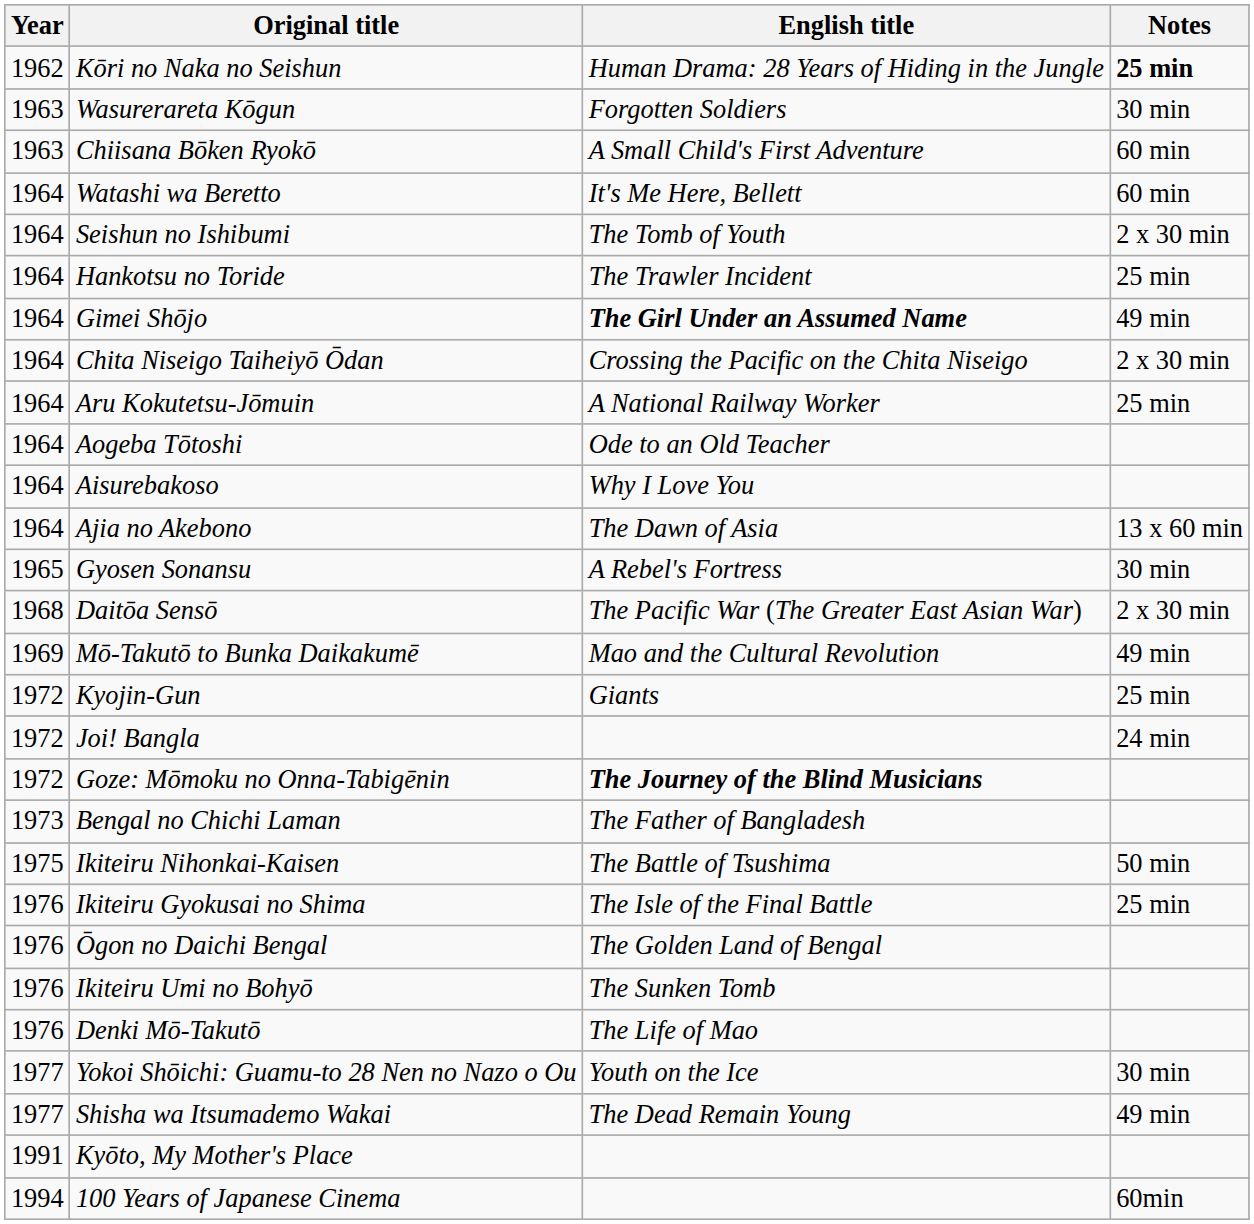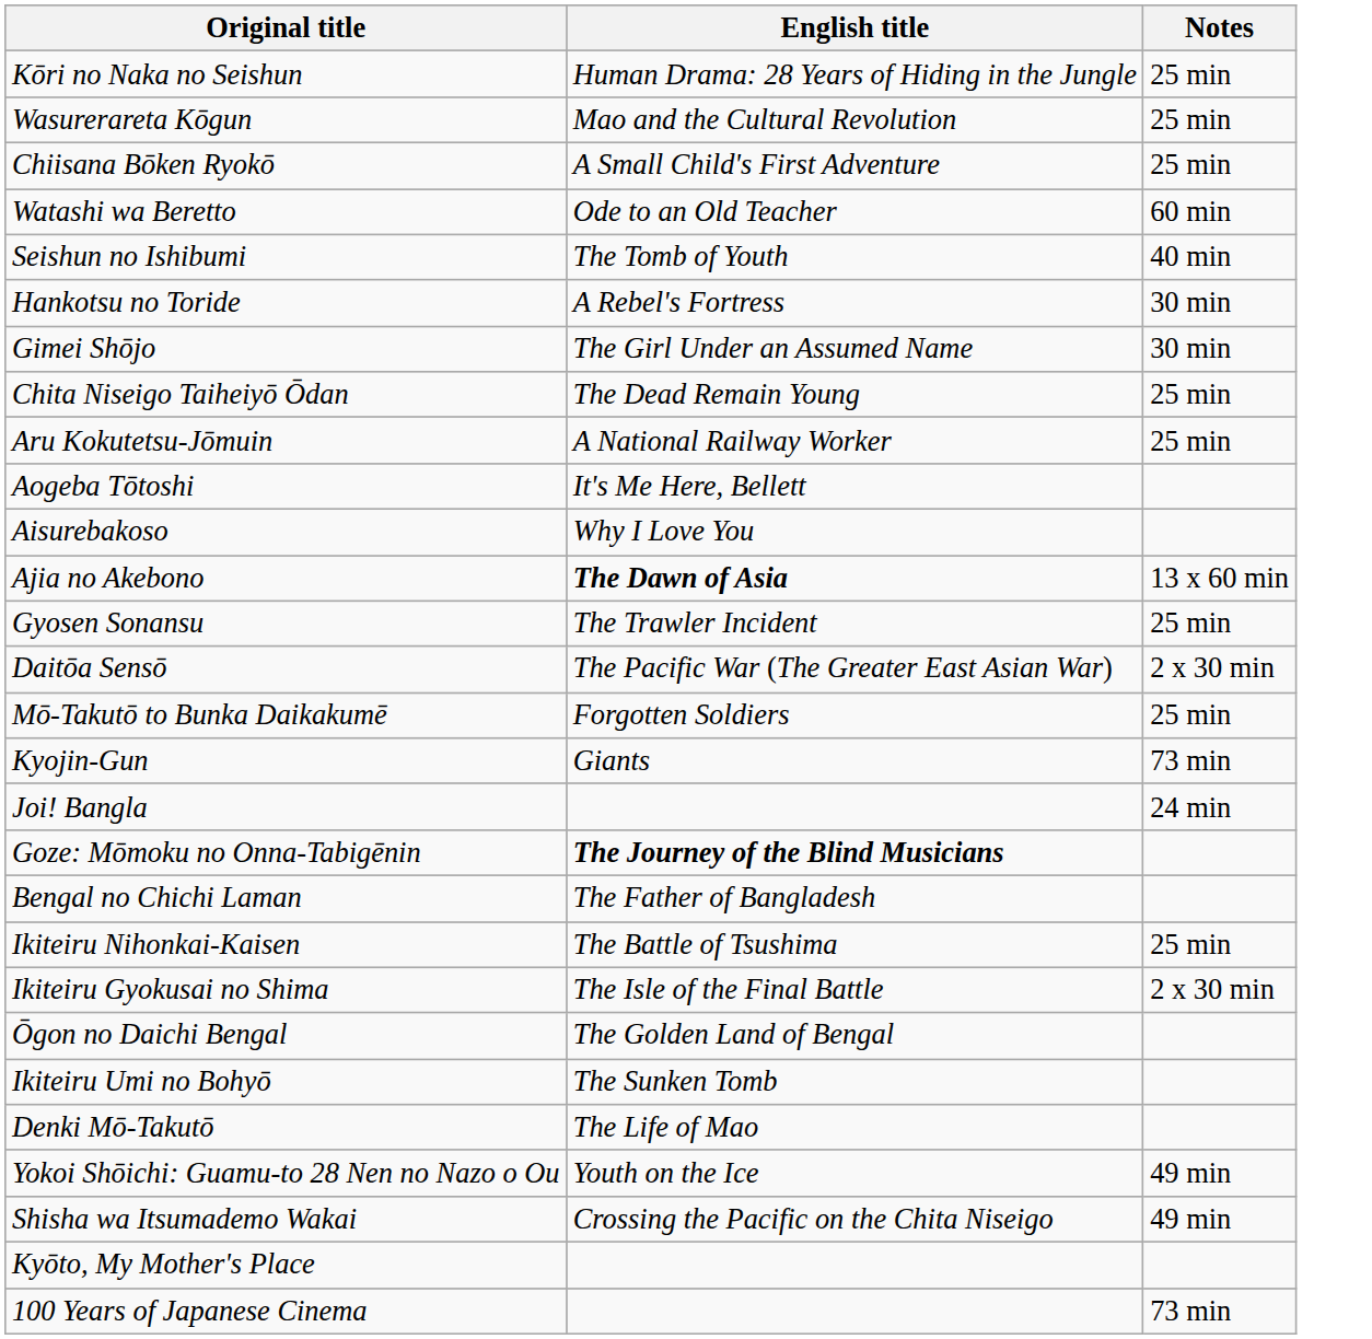- column: Year | 1962 | 1963 | 1963 | 1964 | 1964 | 1964 | 1964 | 1964 | 1964 | 1964 | 1964 | 1964 | 1965 | 1968 | 1969 | 1972 | 1972 | 1972 | 1973 | 1975 | 1976 | 1976 | 1976 | 1976 | 1977 | 1977 | 1991 | 1994
Kōri no Naka no Seishun | Notes: bold -> normal
Wasurerareta Kōgun | English title: Forgotten Soldiers -> Mao and the Cultural Revolution
Wasurerareta Kōgun | Notes: 30 min -> 25 min
Chiisana Bōken Ryokō | Notes: 60 min -> 25 min
Watashi wa Beretto | English title: It's Me Here, Bellett -> Ode to an Old Teacher
Seishun no Ishibumi | Notes: 2 x 30 min -> 40 min
Hankotsu no Toride | English title: The Trawler Incident -> A Rebel's Fortress
Hankotsu no Toride | Notes: 25 min -> 30 min
Gimei Shōjo | English title: bold -> normal
Gimei Shōjo | Notes: 49 min -> 30 min
Chita Niseigo Taiheiyō Ōdan | English title: Crossing the Pacific on the Chita Niseigo -> The Dead Remain Young
Chita Niseigo Taiheiyō Ōdan | Notes: 2 x 30 min -> 25 min
Aogeba Tōtoshi | English title: Ode to an Old Teacher -> It's Me Here, Bellett
Ajia no Akebono | English title: normal -> bold
Gyosen Sonansu | English title: A Rebel's Fortress -> The Trawler Incident
Gyosen Sonansu | Notes: 30 min -> 25 min
Mō-Takutō to Bunka Daikakumē | English title: Mao and the Cultural Revolution -> Forgotten Soldiers
Mō-Takutō to Bunka Daikakumē | Notes: 49 min -> 25 min
Kyojin-Gun | Notes: 25 min -> 73 min
Ikiteiru Nihonkai-Kaisen | Notes: 50 min -> 25 min
Ikiteiru Gyokusai no Shima | Notes: 25 min -> 2 x 30 min
Yokoi Shōichi: Guamu-to 28 Nen no Nazo o Ou | Notes: 30 min -> 49 min
Shisha wa Itsumademo Wakai | English title: The Dead Remain Young -> Crossing the Pacific on the Chita Niseigo
100 Years of Japanese Cinema | Notes: 60min -> 73 min
